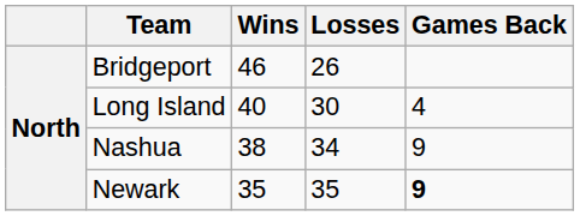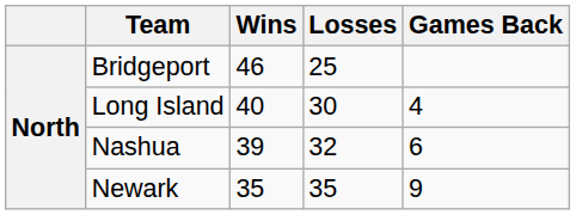Bridgeport | Losses: 26 -> 25
Nashua | Wins: 38 -> 39
Nashua | Losses: 34 -> 32
Nashua | Games Back: 9 -> 6
Newark | Games Back: bold -> normal
